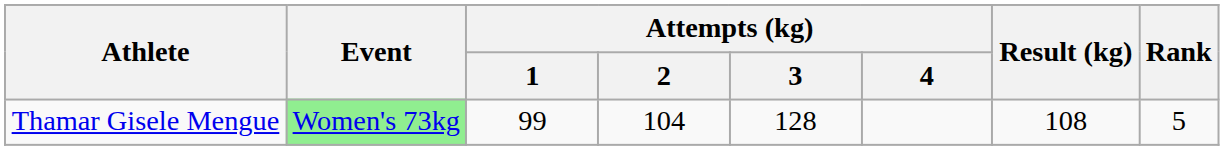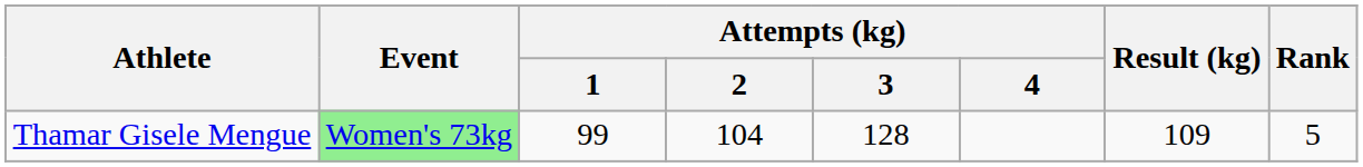Thamar Gisele Mengue | Result (kg): 108 -> 109
